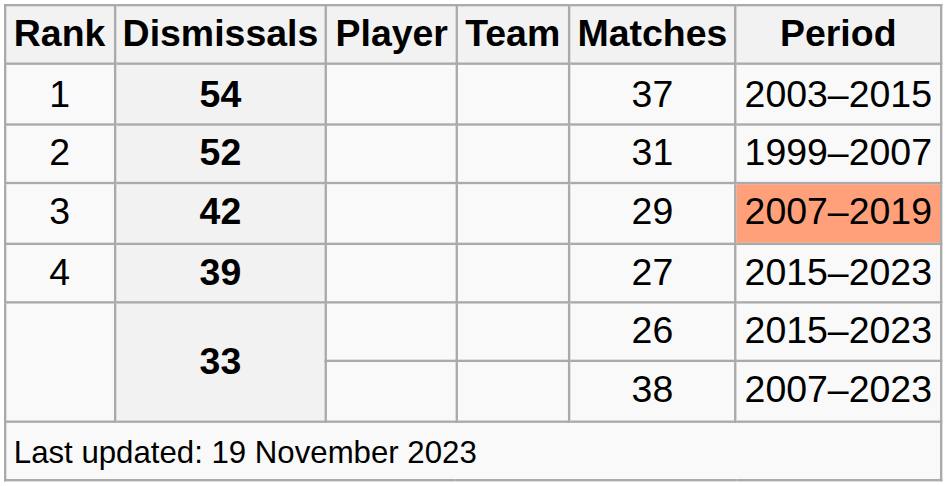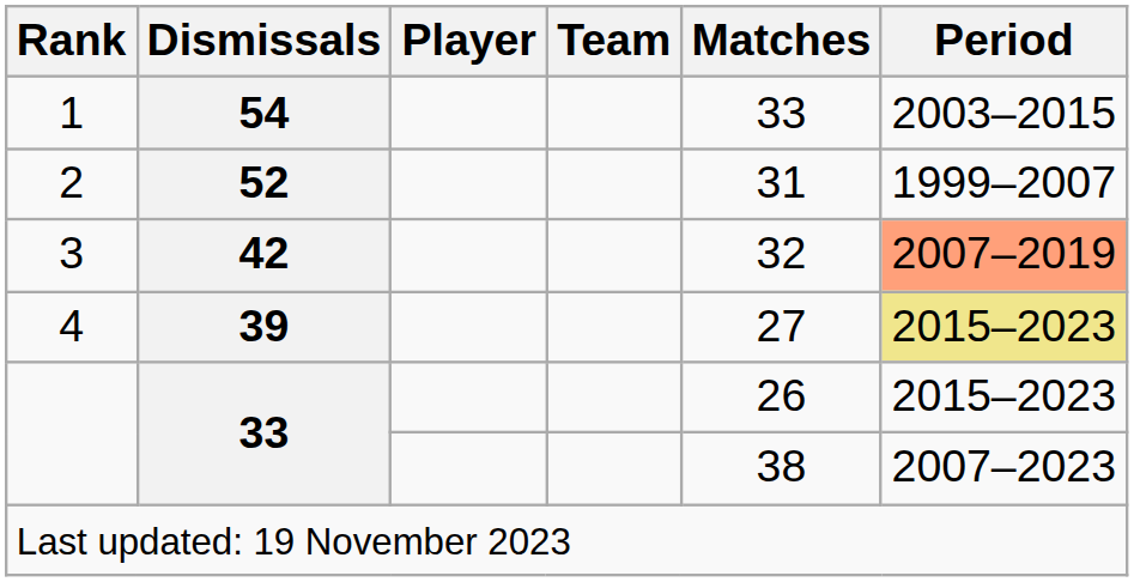1 | Matches: 37 -> 33
3 | Matches: 29 -> 32
4 | Period: no background -> khaki background
